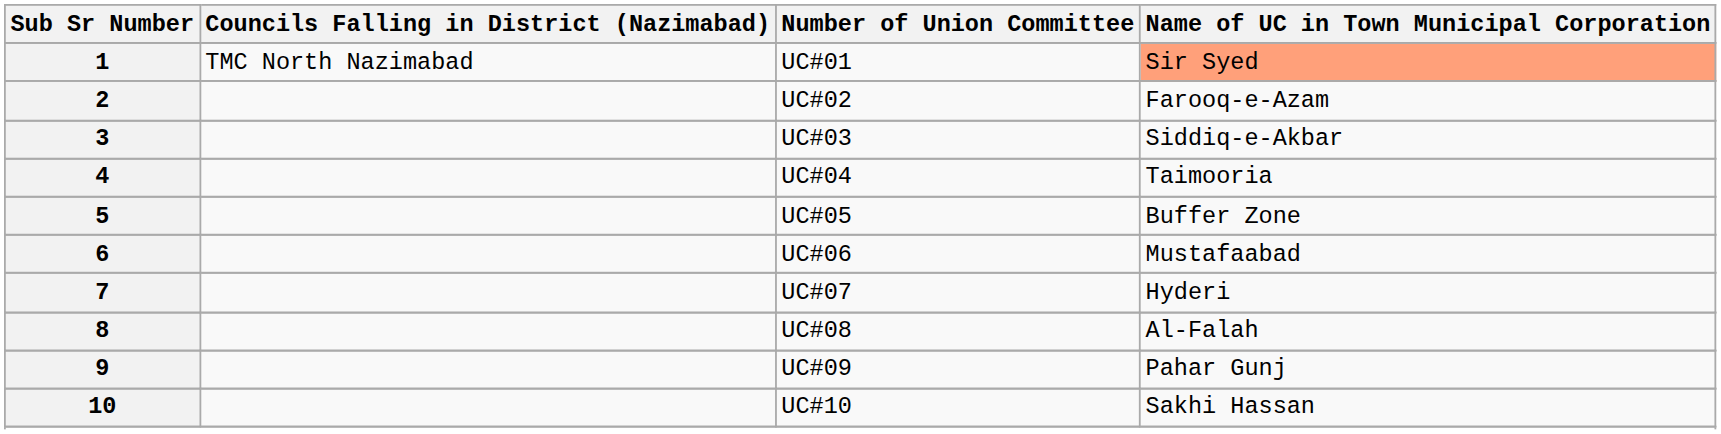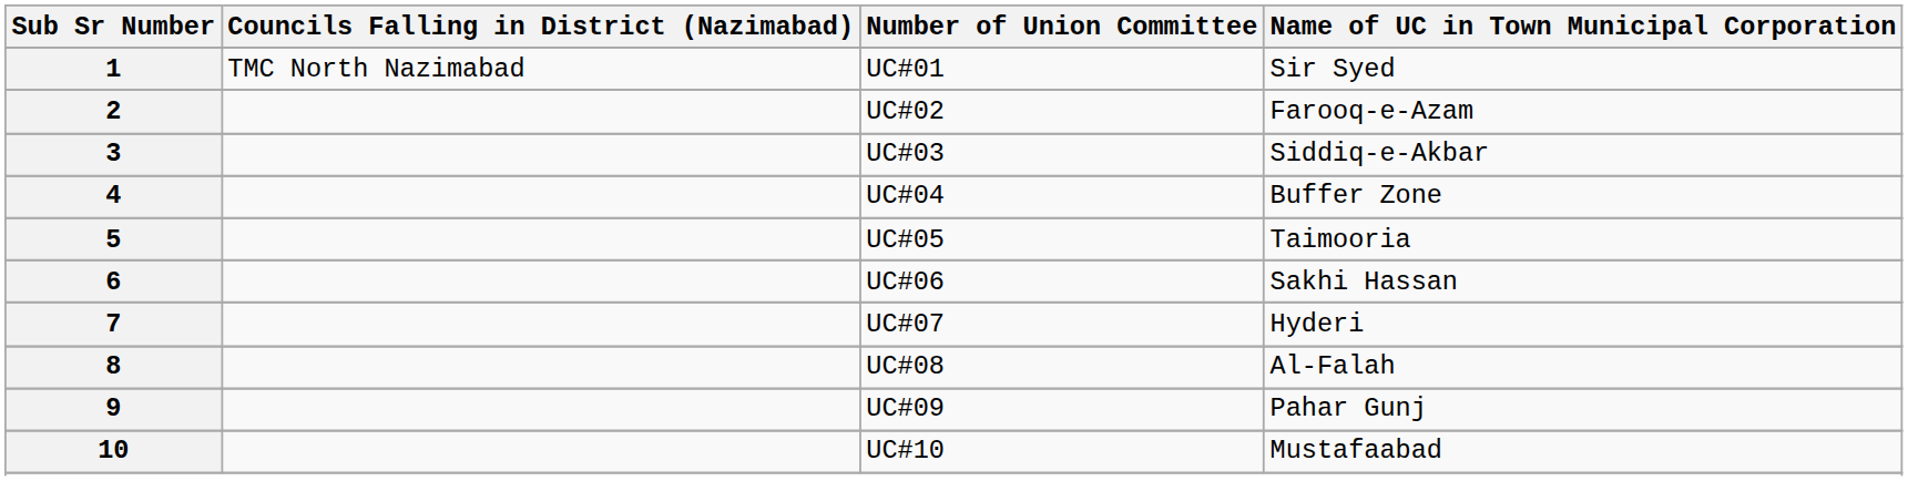1 | Name of UC in Town Municipal Corporation: lightsalmon background -> no background
4 | Name of UC in Town Municipal Corporation: Taimooria -> Buffer Zone
5 | Name of UC in Town Municipal Corporation: Buffer Zone -> Taimooria
6 | Name of UC in Town Municipal Corporation: Mustafaabad -> Sakhi Hassan
10 | Name of UC in Town Municipal Corporation: Sakhi Hassan -> Mustafaabad
